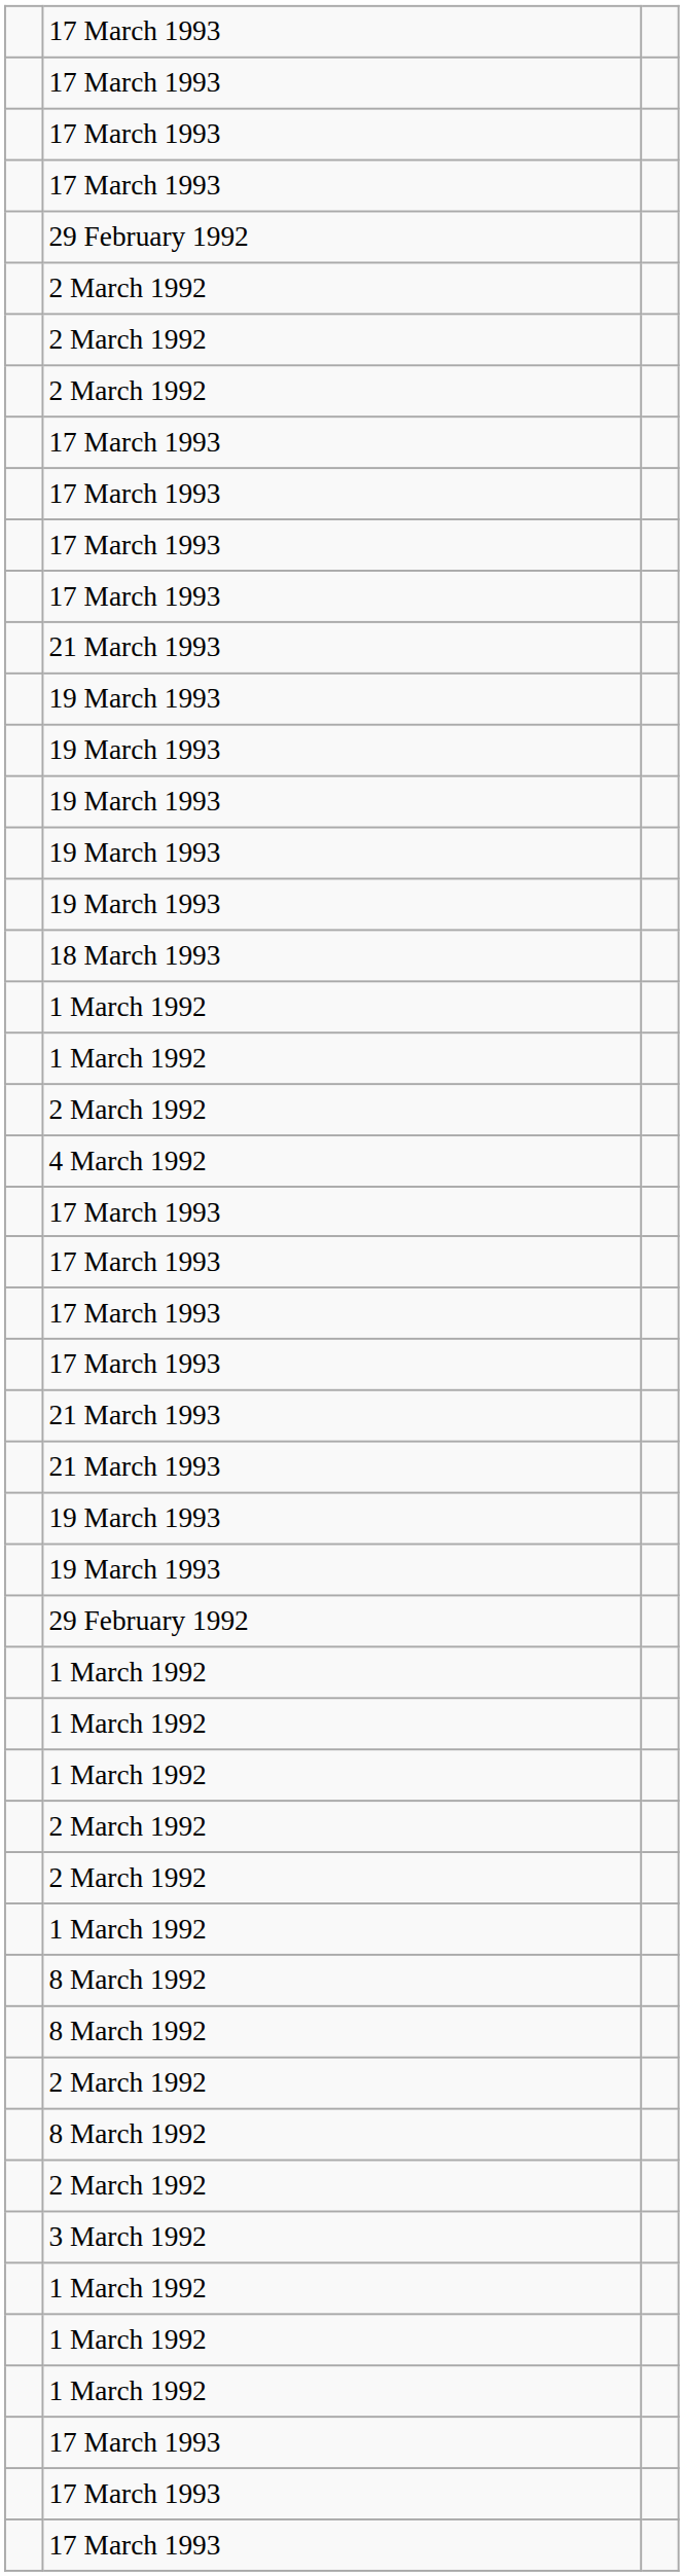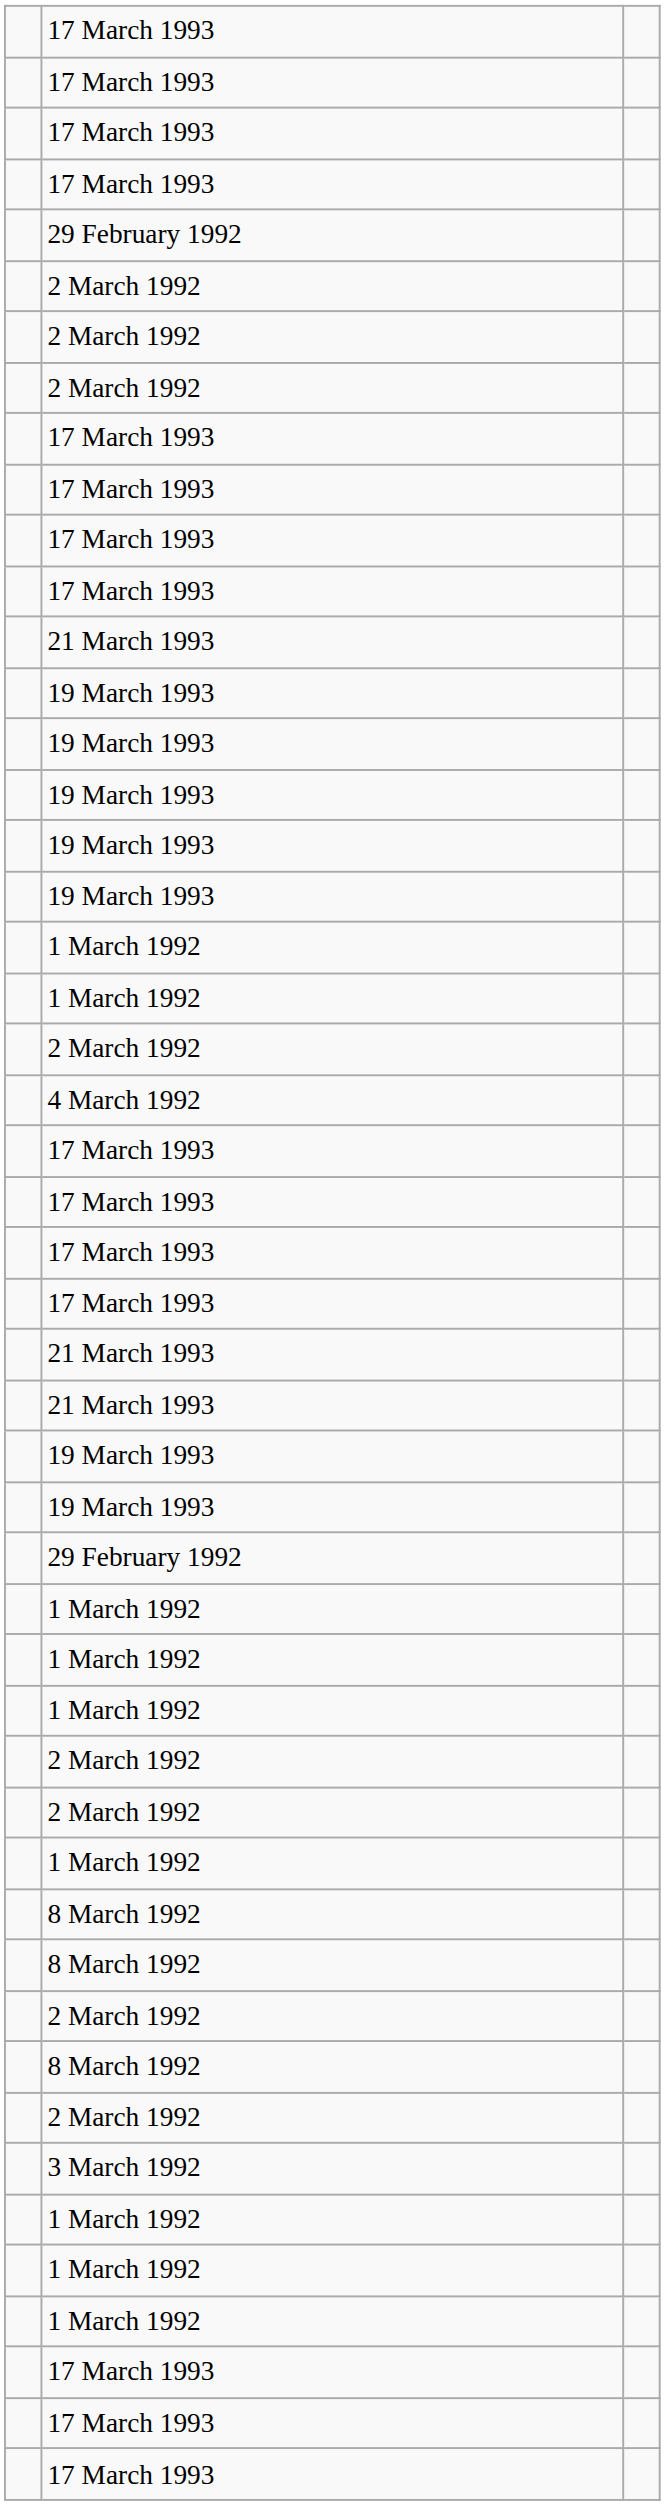- row: 18 March 1993
